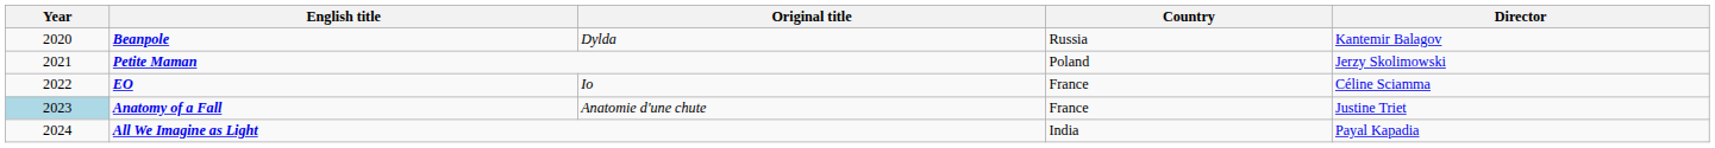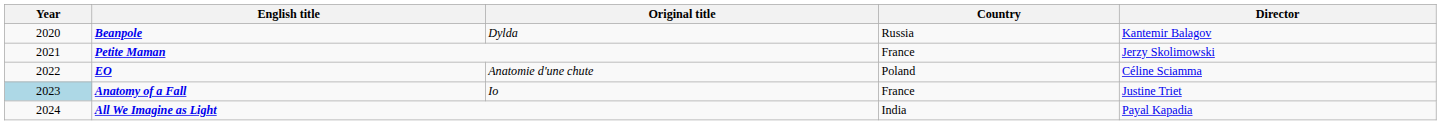Petite Maman | Country: Poland -> France
EO | Original title: Io -> Anatomie d'une chute
EO | Country: France -> Poland
Anatomy of a Fall | Original title: Anatomie d'une chute -> Io
